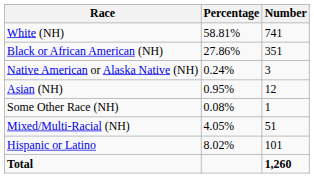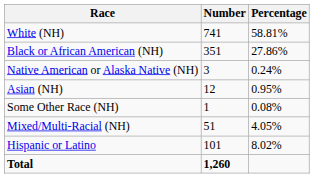columns swapped: Number <-> Percentage
